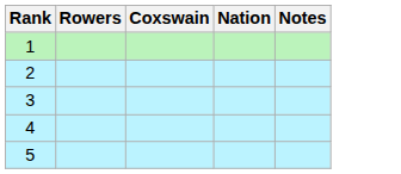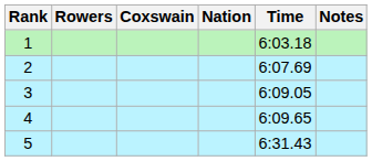+ column: Time | 6:03.18 | 6:07.69 | 6:09.05 | 6:09.65 | 6:31.43
